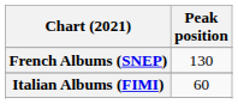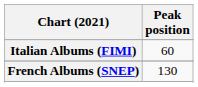rows swapped: French Albums (SNEP) <-> Italian Albums (FIMI)
